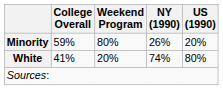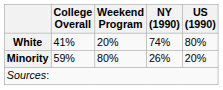rows swapped: White <-> Minority
